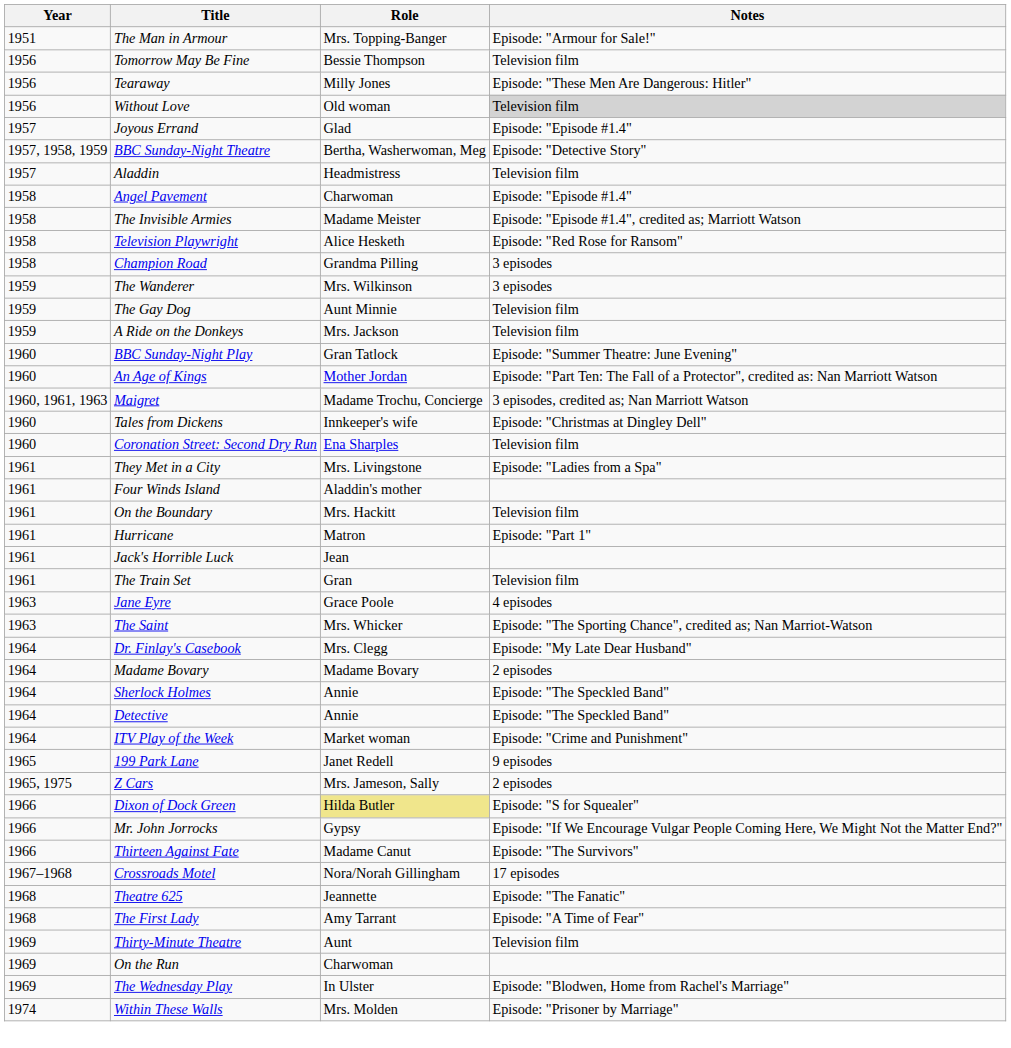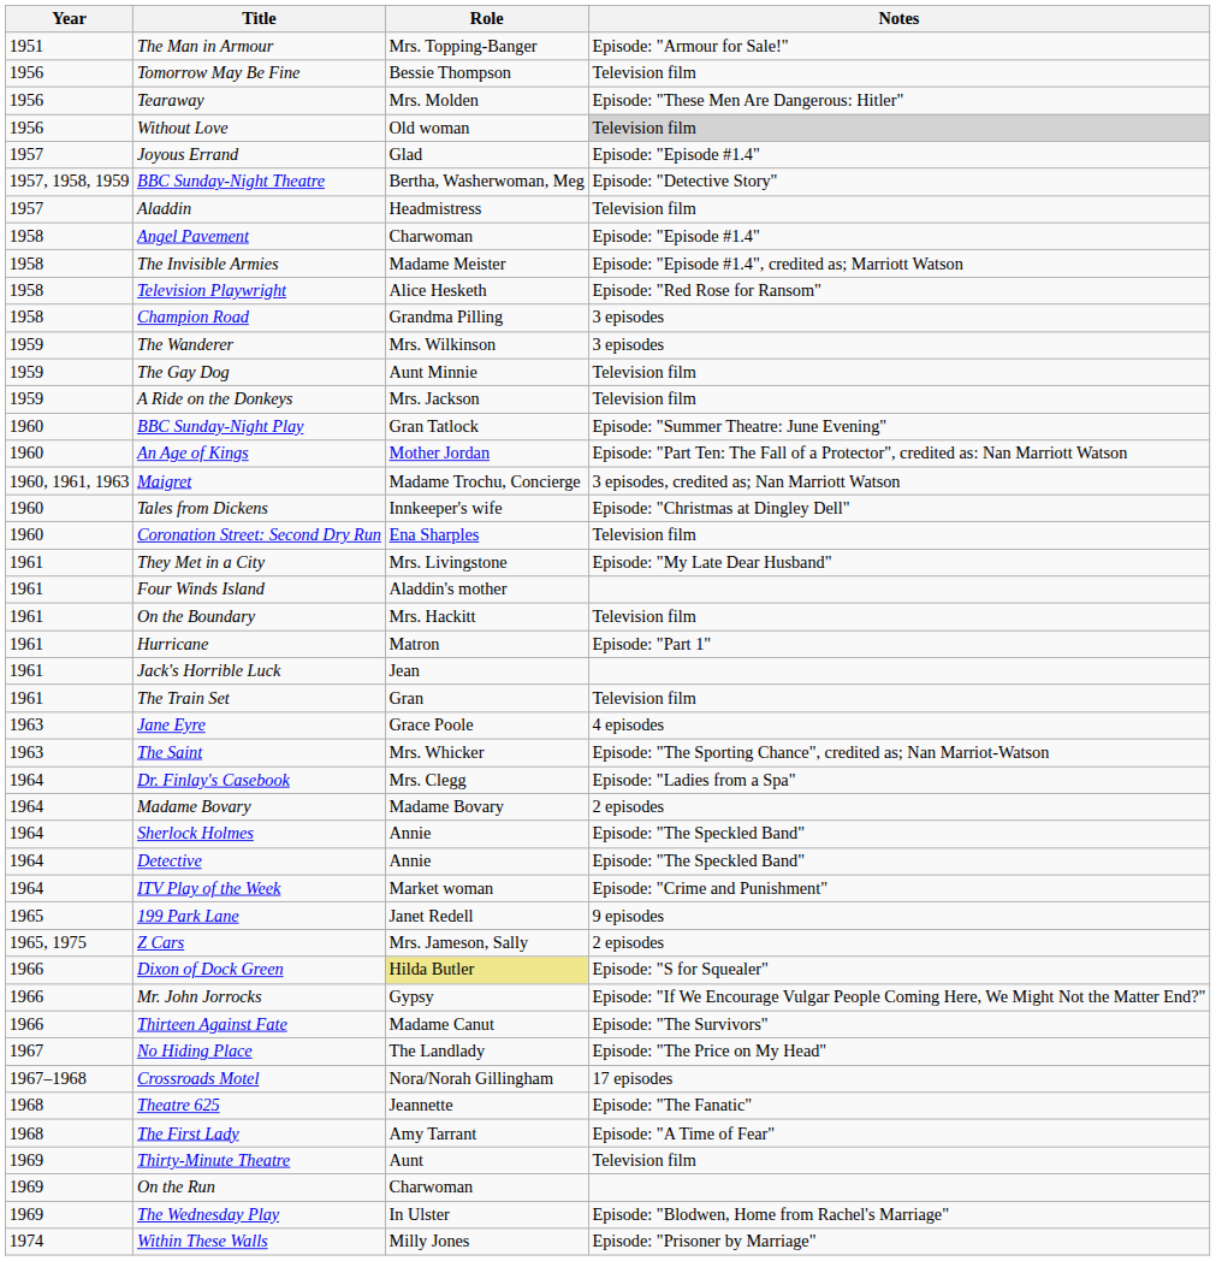Tearaway | Role: Milly Jones -> Mrs. Molden
They Met in a City | Notes: Episode: "Ladies from a Spa" -> Episode: "My Late Dear Husband"
Dr. Finlay's Casebook | Notes: Episode: "My Late Dear Husband" -> Episode: "Ladies from a Spa"
+ row: 1967 | No Hiding Place | The Landlady | Episode: "The Price on My Head"
Within These Walls | Role: Mrs. Molden -> Milly Jones
